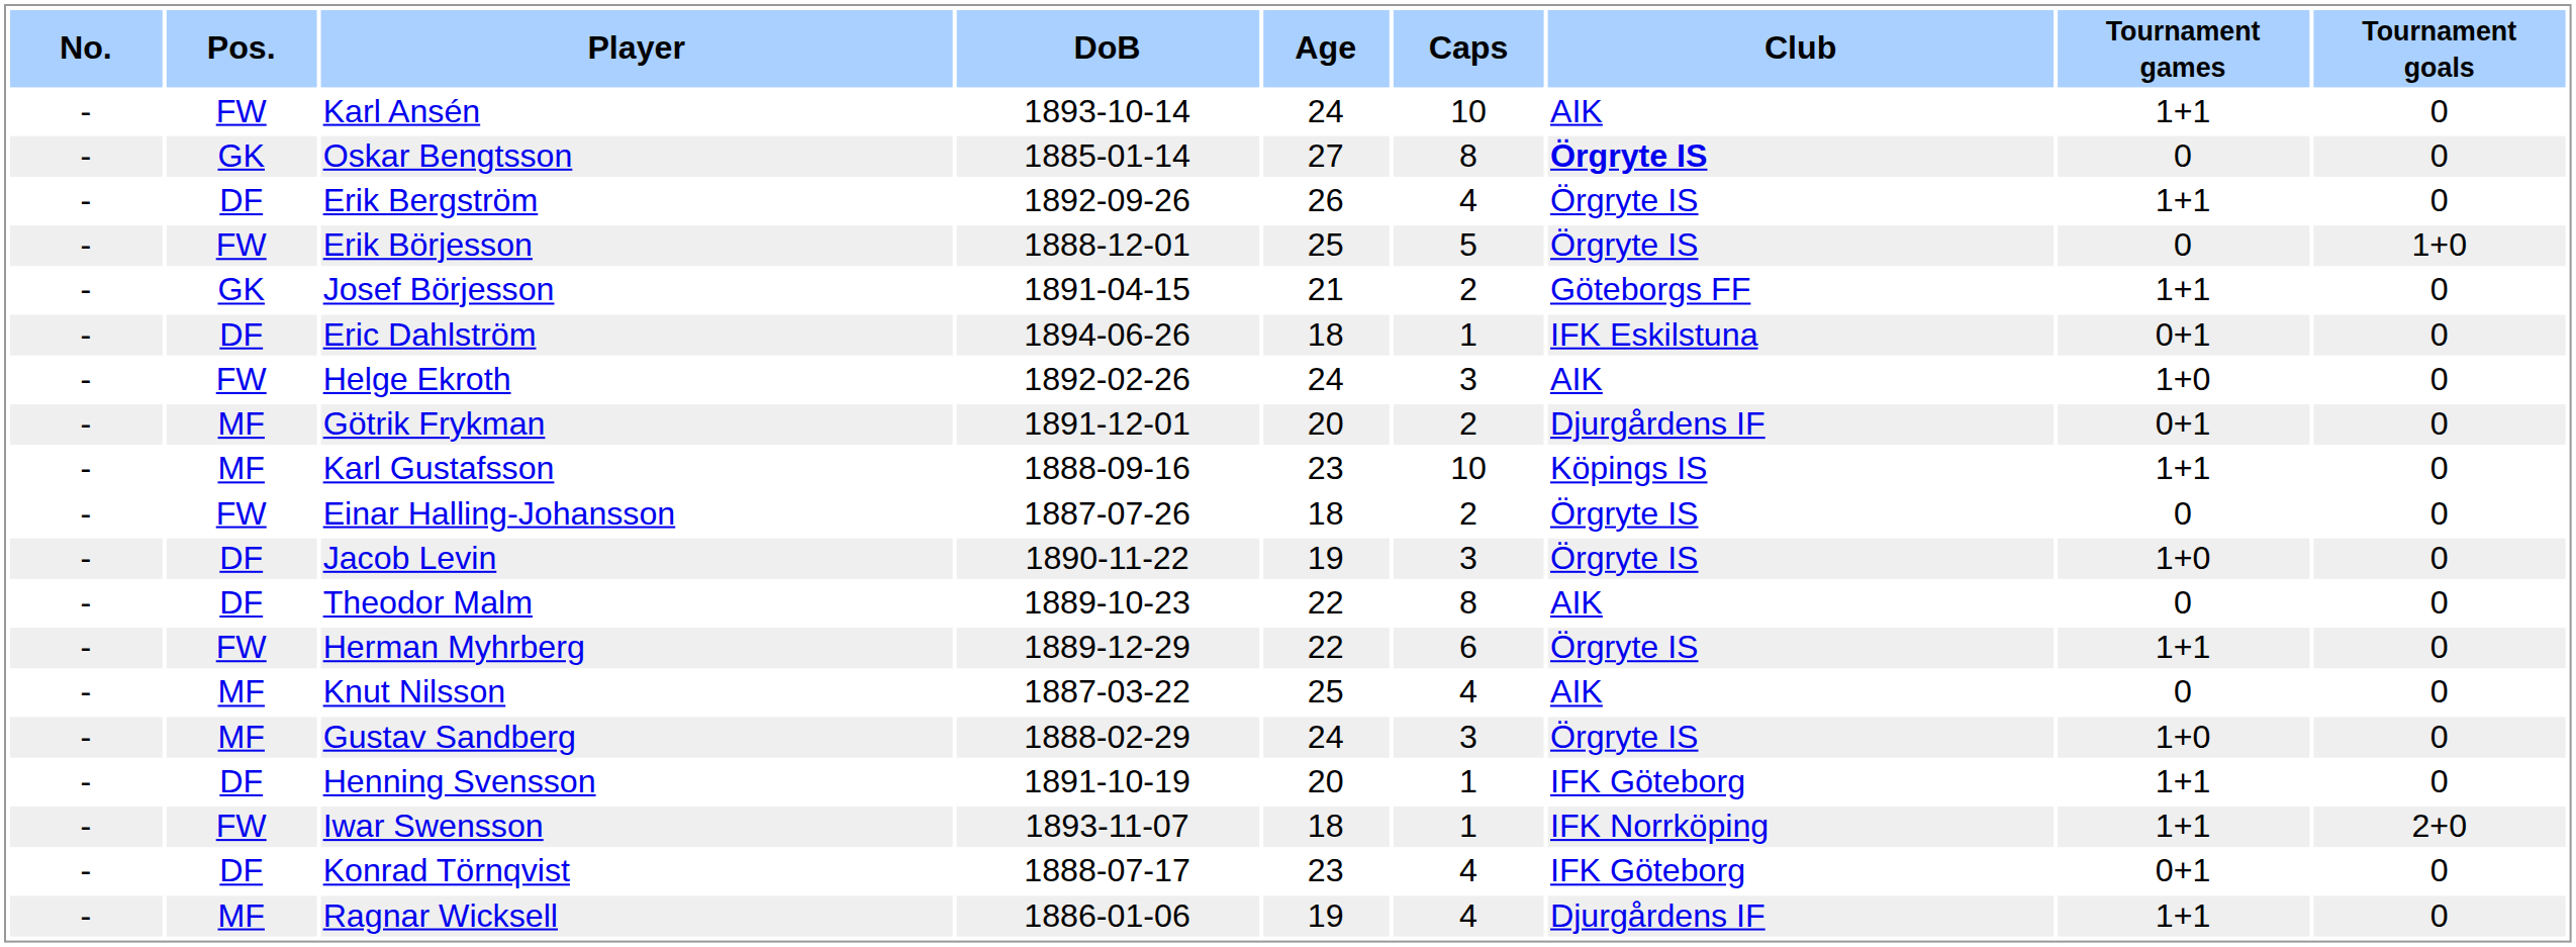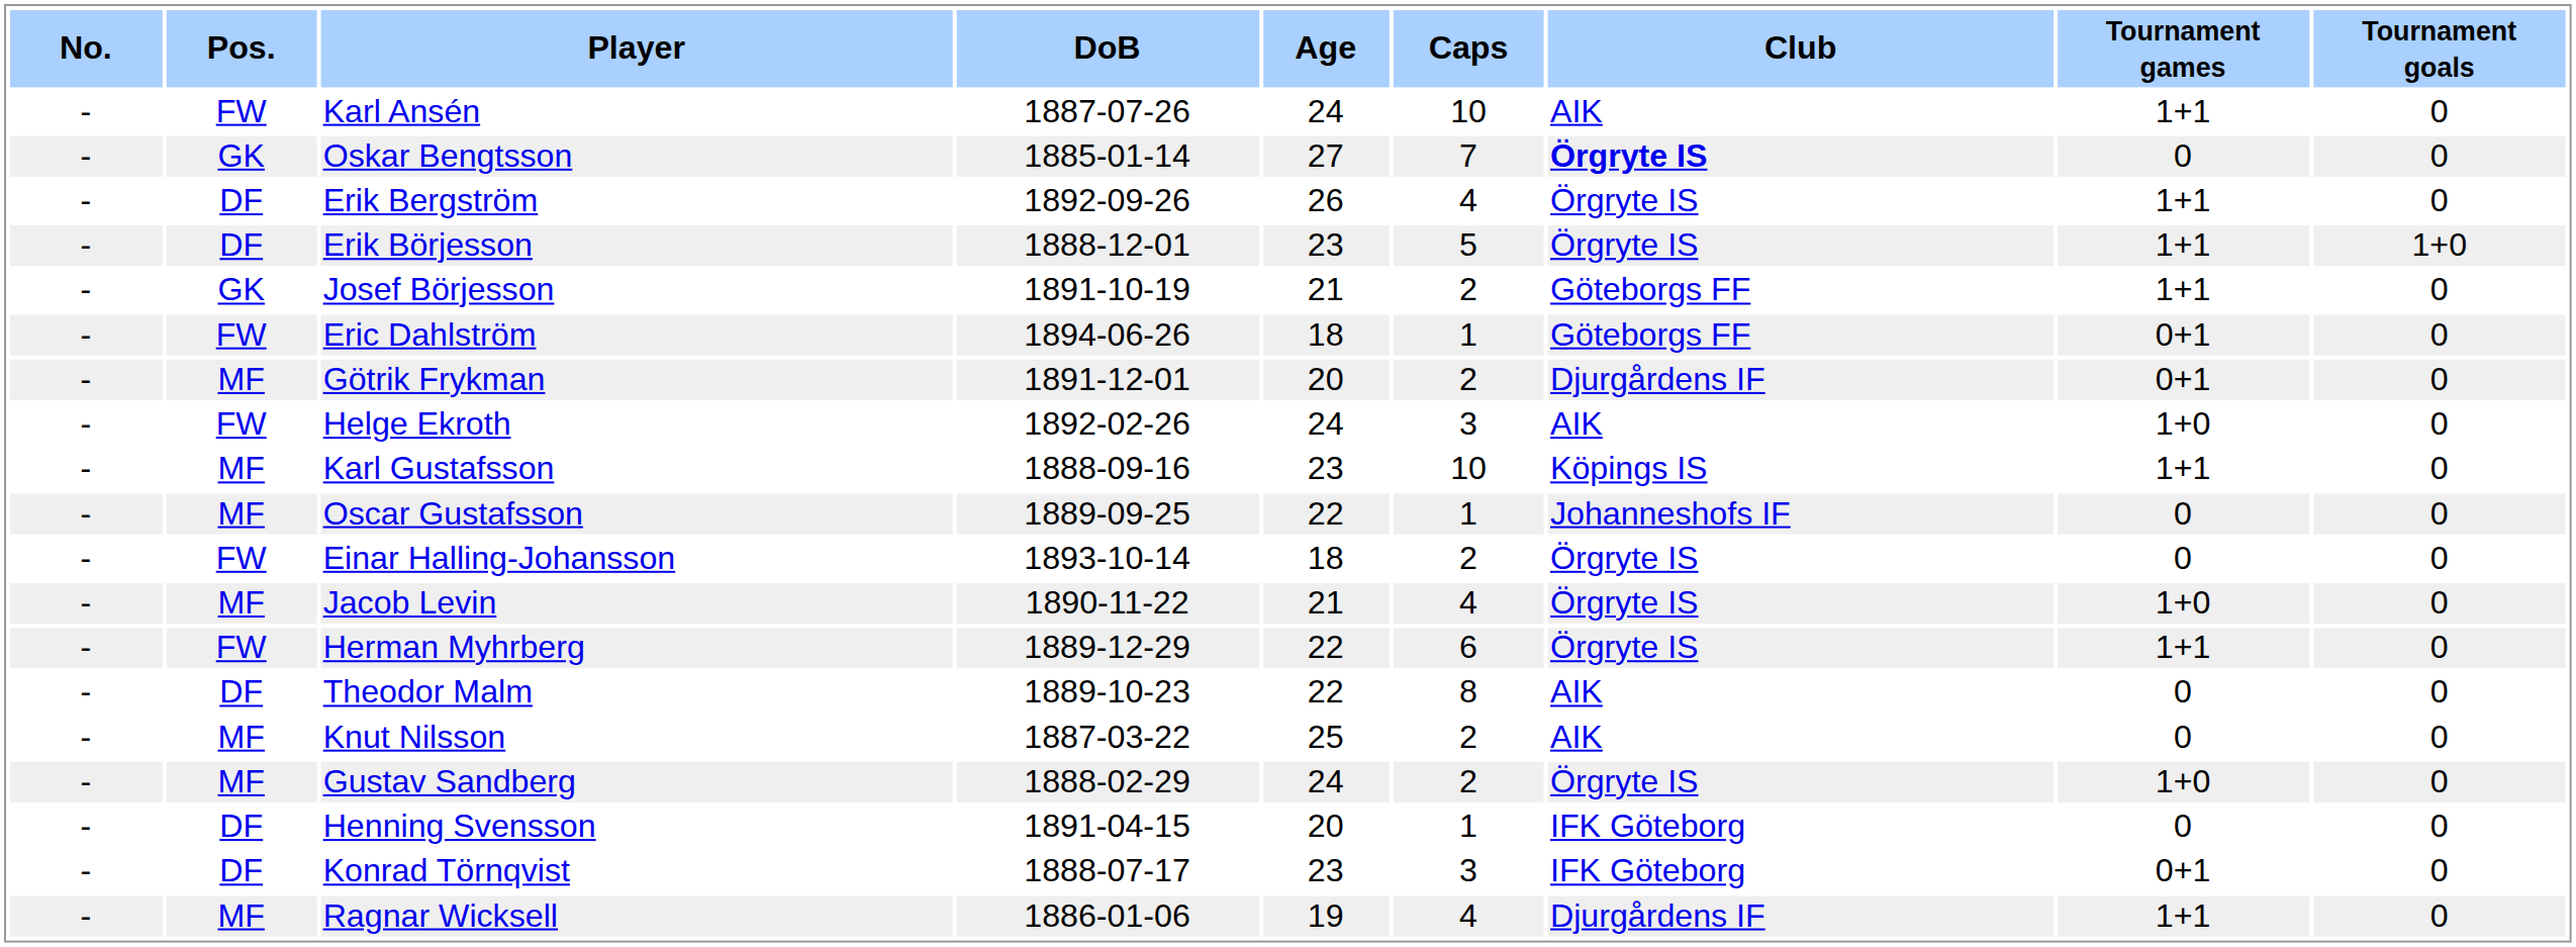Karl Ansén | DoB: 1893-10-14 -> 1887-07-26
Oskar Bengtsson | Caps: 8 -> 7
Erik Börjesson | Pos.: FW -> DF
Erik Börjesson | Age: 25 -> 23
Erik Börjesson | Tournament games: 0 -> 1+1
Josef Börjesson | DoB: 1891-04-15 -> 1891-10-19
Eric Dahlström | Pos.: DF -> FW
Eric Dahlström | Club: IFK Eskilstuna -> Göteborgs FF
rows swapped: Helge Ekroth <-> Götrik Frykman
+ row: - | MF | Oscar Gustafsson | 1889-09-25 | 22 | 1 | Johanneshofs IF | 0 | 0
Einar Halling-Johansson | DoB: 1887-07-26 -> 1893-10-14
Jacob Levin | Pos.: DF -> MF
Jacob Levin | Age: 19 -> 21
Jacob Levin | Caps: 3 -> 4
rows swapped: Theodor Malm <-> Herman Myhrberg
Knut Nilsson | Caps: 4 -> 2
Gustav Sandberg | Caps: 3 -> 2
Henning Svensson | DoB: 1891-10-19 -> 1891-04-15
Henning Svensson | Tournament games: 1+1 -> 0
- row: - | FW | Iwar Swensson | 1893-11-07 | 18 | 1 | IFK Norrköping | 1+1 | 2+0
Konrad Törnqvist | Caps: 4 -> 3
